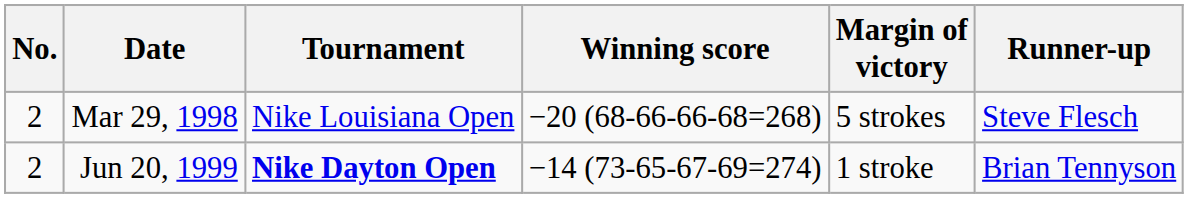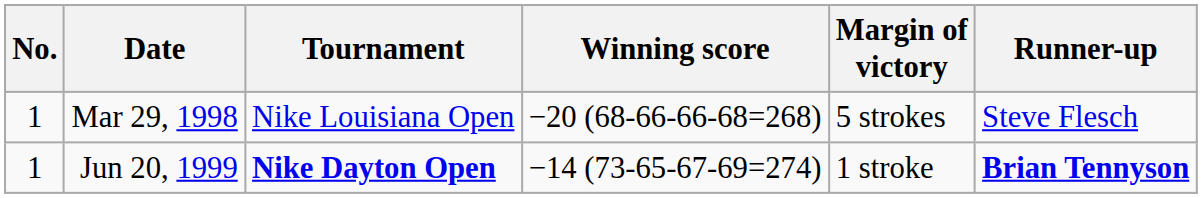Mar 29, 1998 | No.: 2 -> 1
Jun 20, 1999 | No.: 2 -> 1
Jun 20, 1999 | Runner-up: normal -> bold
